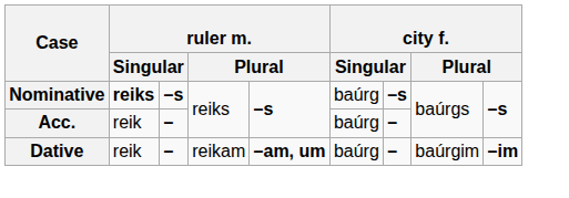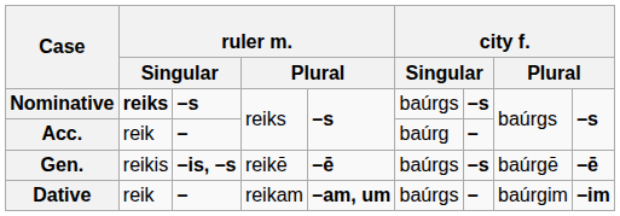Nominative | column 6: baúrg -> baúrgs
+ row: Gen. | reikis | –is, –s | reikē | –ē | baúrgs | –s | baúrgē | –ē
Dative | column 6: baúrg -> baúrgs
